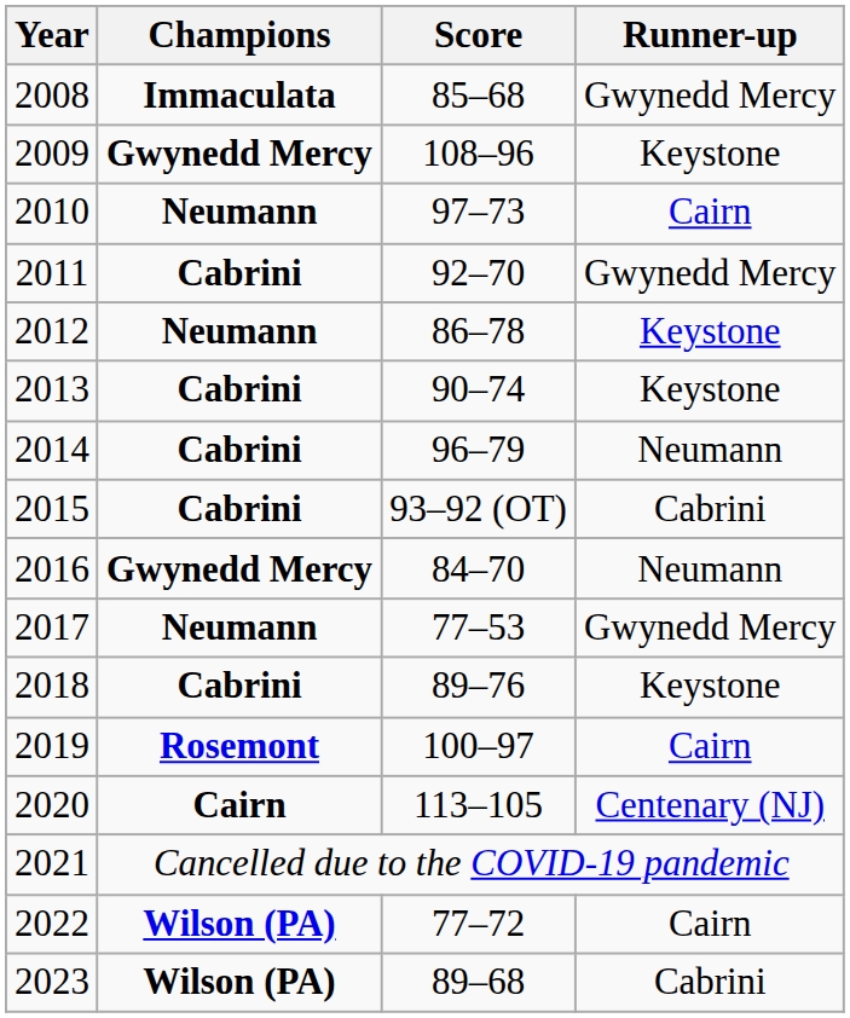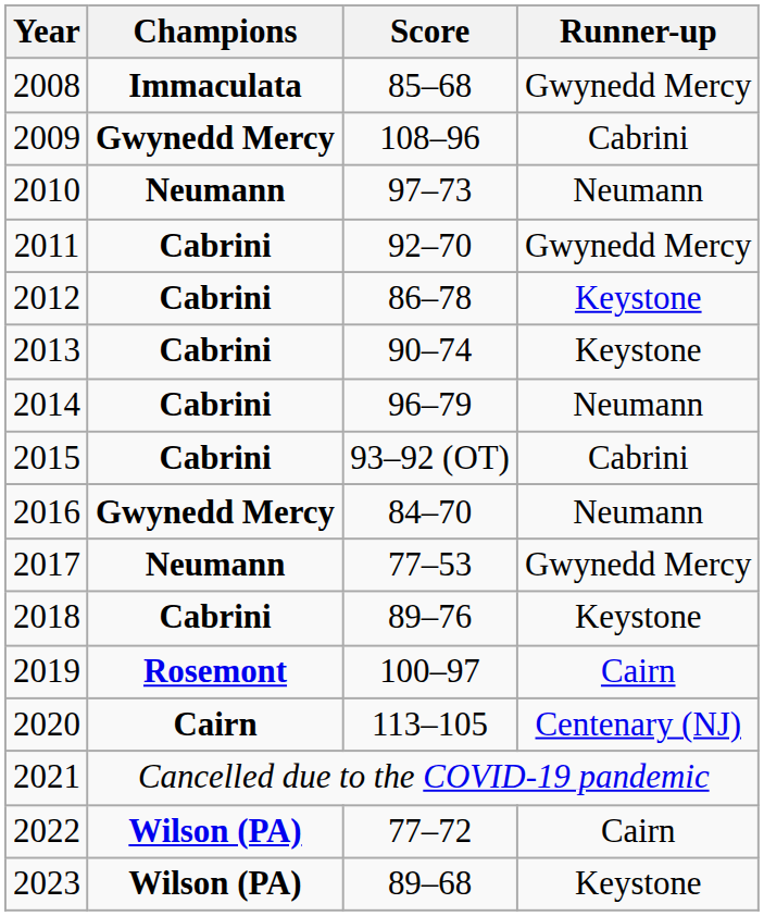2009 | Runner-up: Keystone -> Cabrini
2010 | Runner-up: Cairn -> Neumann
2012 | Champions: Neumann -> Cabrini
2023 | Runner-up: Cabrini -> Keystone
